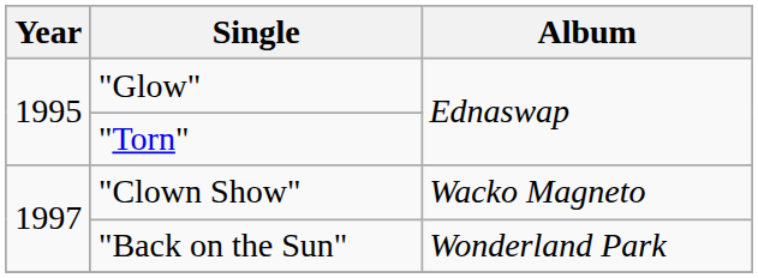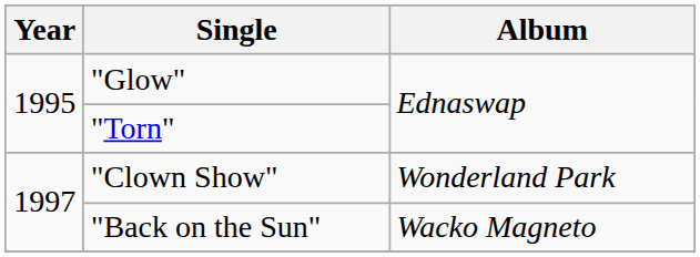"Clown Show" | Album: Wacko Magneto -> Wonderland Park
"Back on the Sun" | Album: Wonderland Park -> Wacko Magneto
